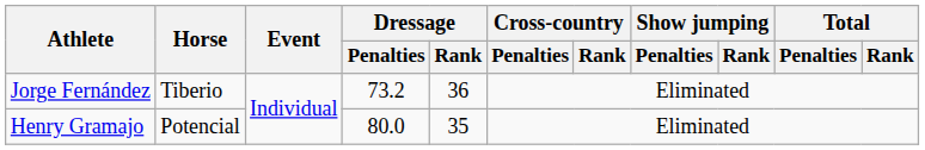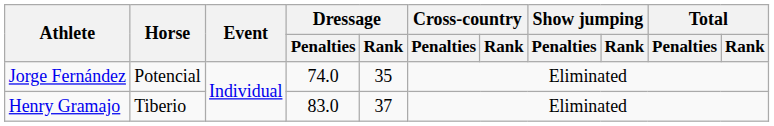Jorge Fernández | Horse: Tiberio -> Potencial
Jorge Fernández | Dressage / Penalties: 73.2 -> 74.0
Jorge Fernández | Dressage / Rank: 36 -> 35
Henry Gramajo | Horse: Potencial -> Tiberio
Henry Gramajo | Dressage / Penalties: 80.0 -> 83.0
Henry Gramajo | Dressage / Rank: 35 -> 37
